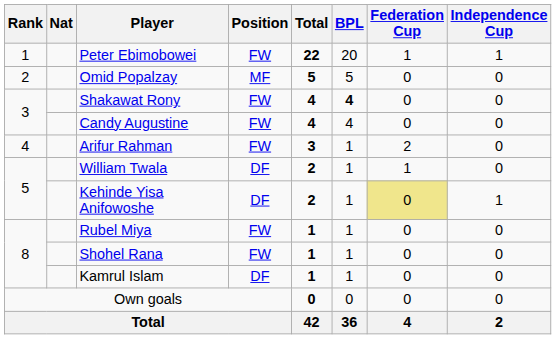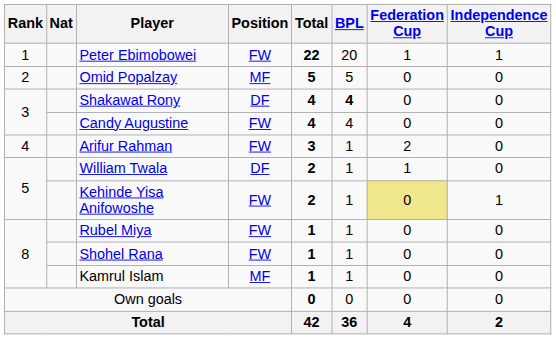Shakawat Rony | Position: FW -> DF
Kehinde Yisa Anifowoshe | Position: DF -> FW
Kamrul Islam | Position: DF -> MF
